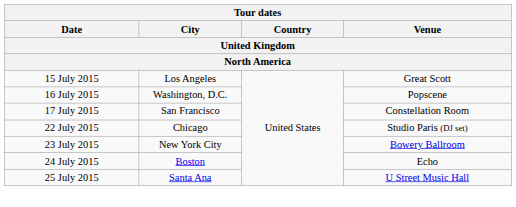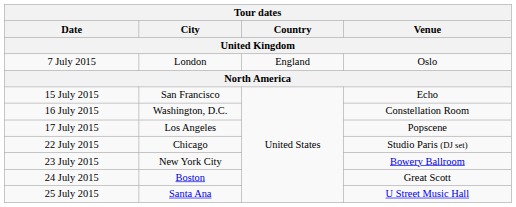+ row: 7 July 2015 | London | England | Oslo
15 July 2015 | City: Los Angeles -> San Francisco
15 July 2015 | Venue: Great Scott -> Echo
16 July 2015 | Venue: Popscene -> Constellation Room
17 July 2015 | City: San Francisco -> Los Angeles
17 July 2015 | Venue: Constellation Room -> Popscene
24 July 2015 | Venue: Echo -> Great Scott
